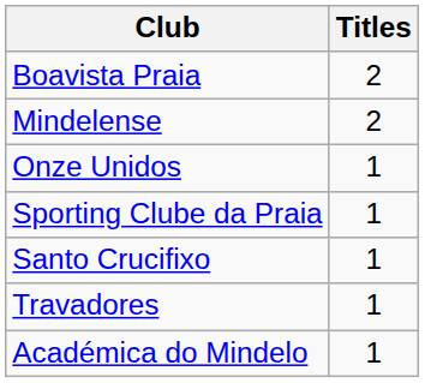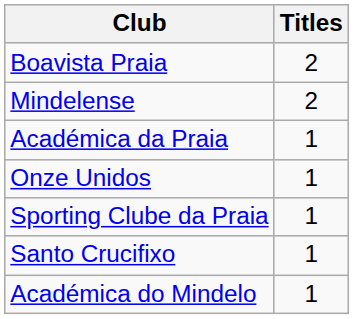+ row: Académica da Praia | 1
- row: Travadores | 1
